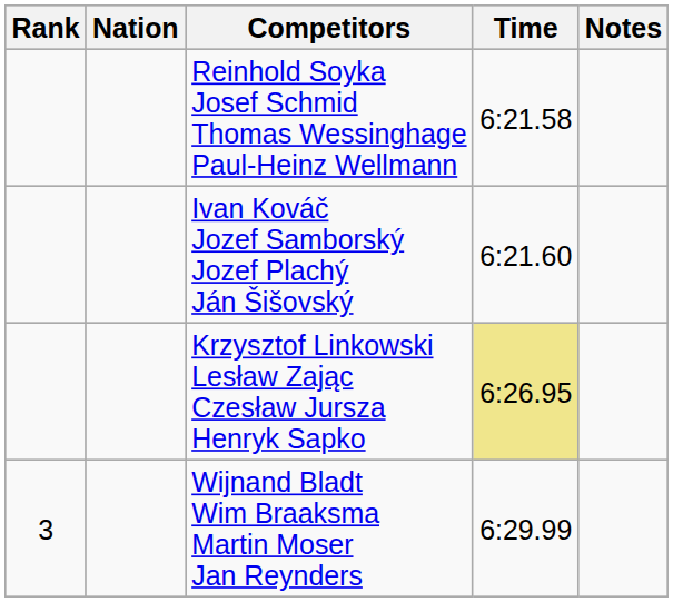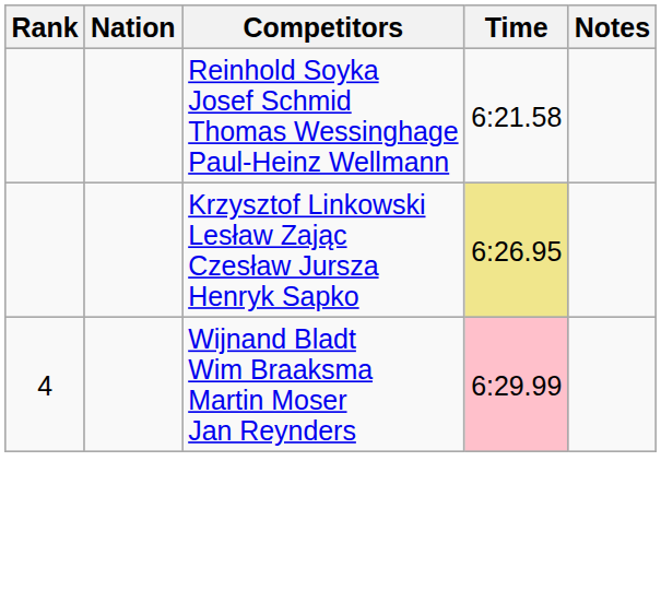- row: Ivan Kováč Jozef Samborský Jozef Plachý Ján Šišovský | 6:21.60
Wijnand Bladt Wim Braaksma Martin Moser Jan Reynders | Rank: 3 -> 4
Wijnand Bladt Wim Braaksma Martin Moser Jan Reynders | Time: no background -> pink background
